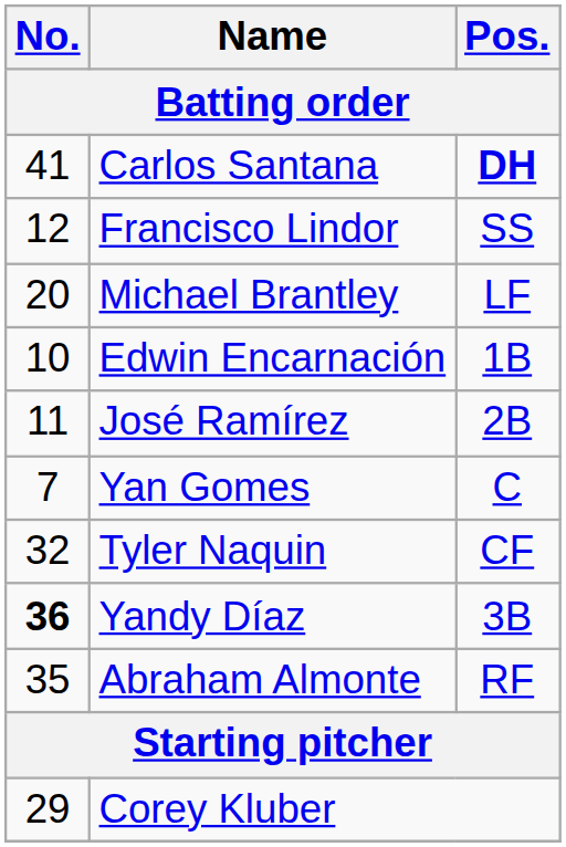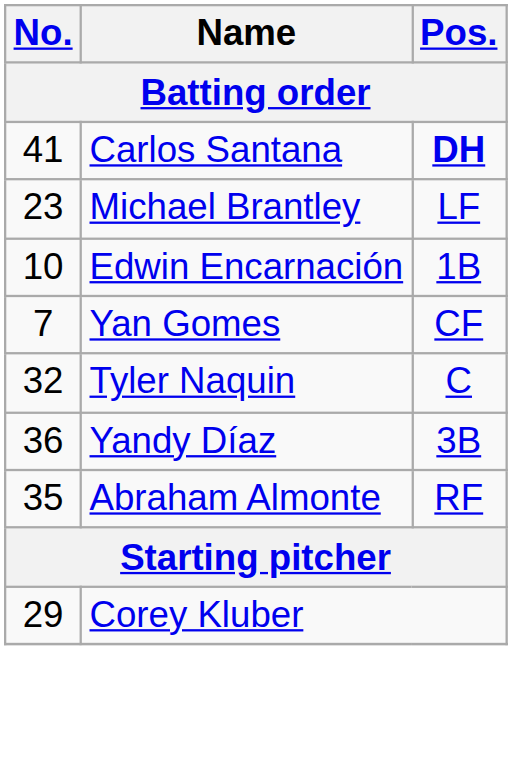- row: 12 | Francisco Lindor | SS
Michael Brantley | No.: 20 -> 23
- row: 11 | José Ramírez | 2B
Yan Gomes | Pos.: C -> CF
Tyler Naquin | Pos.: CF -> C
Yandy Díaz | No.: bold -> normal
